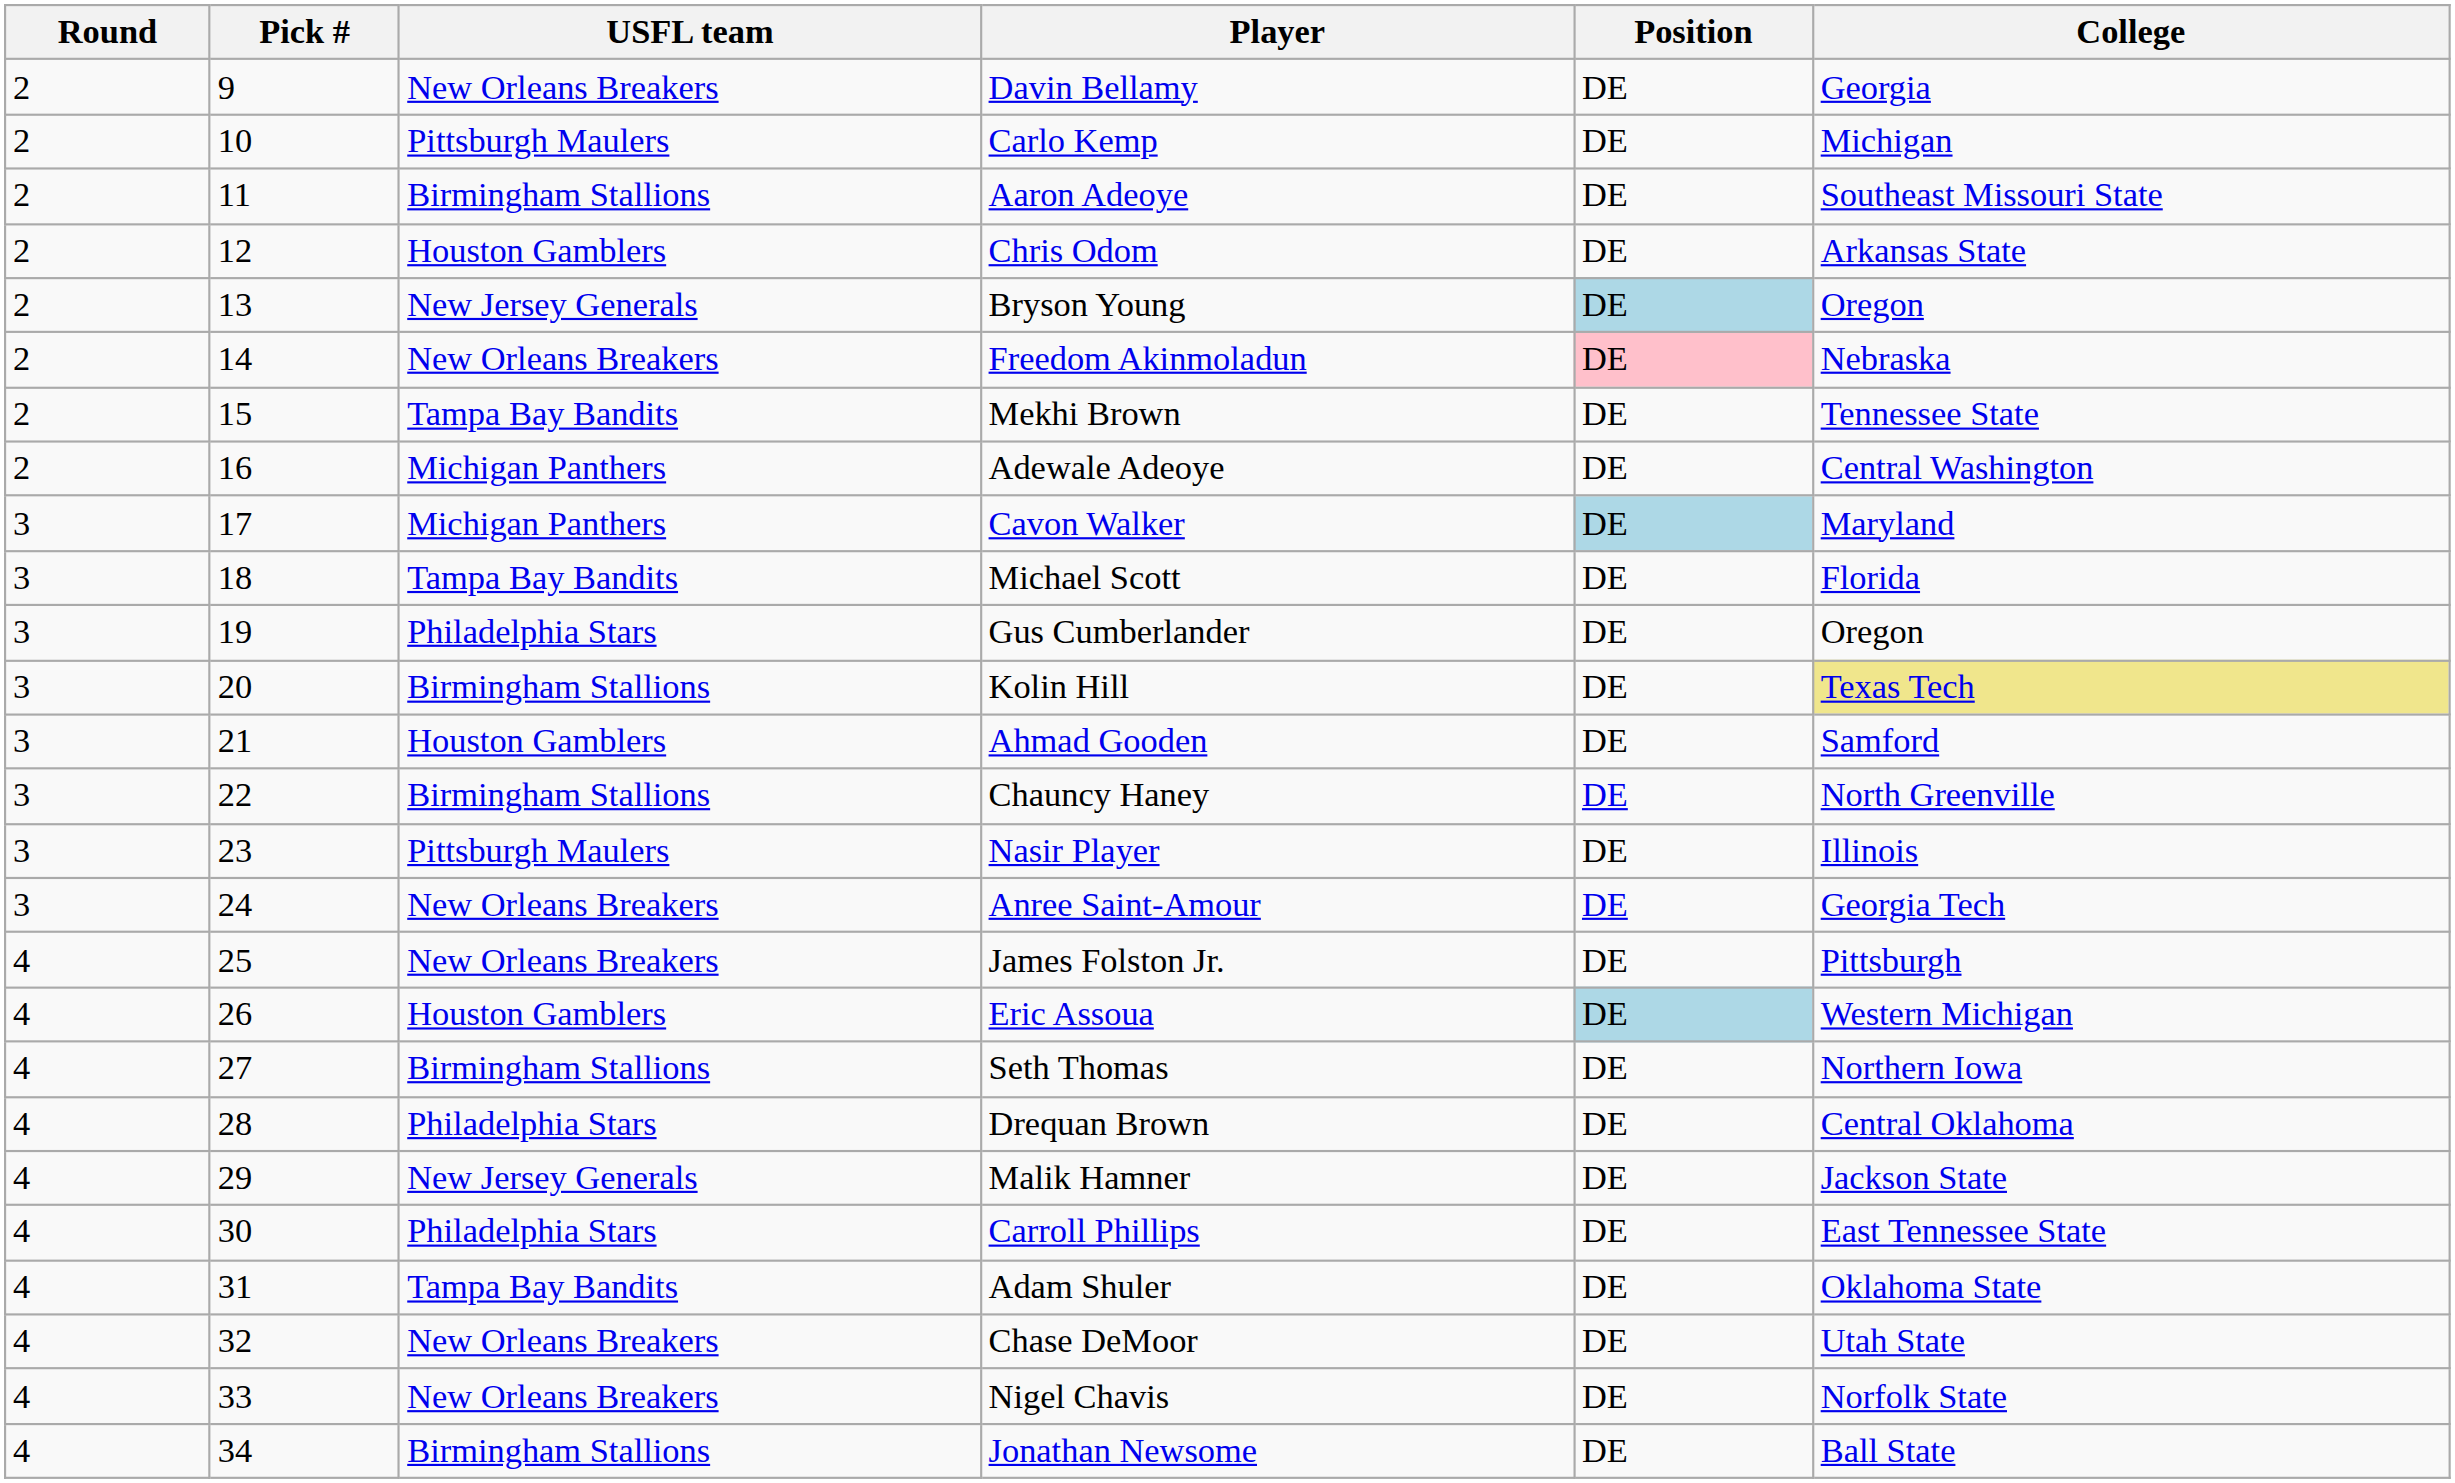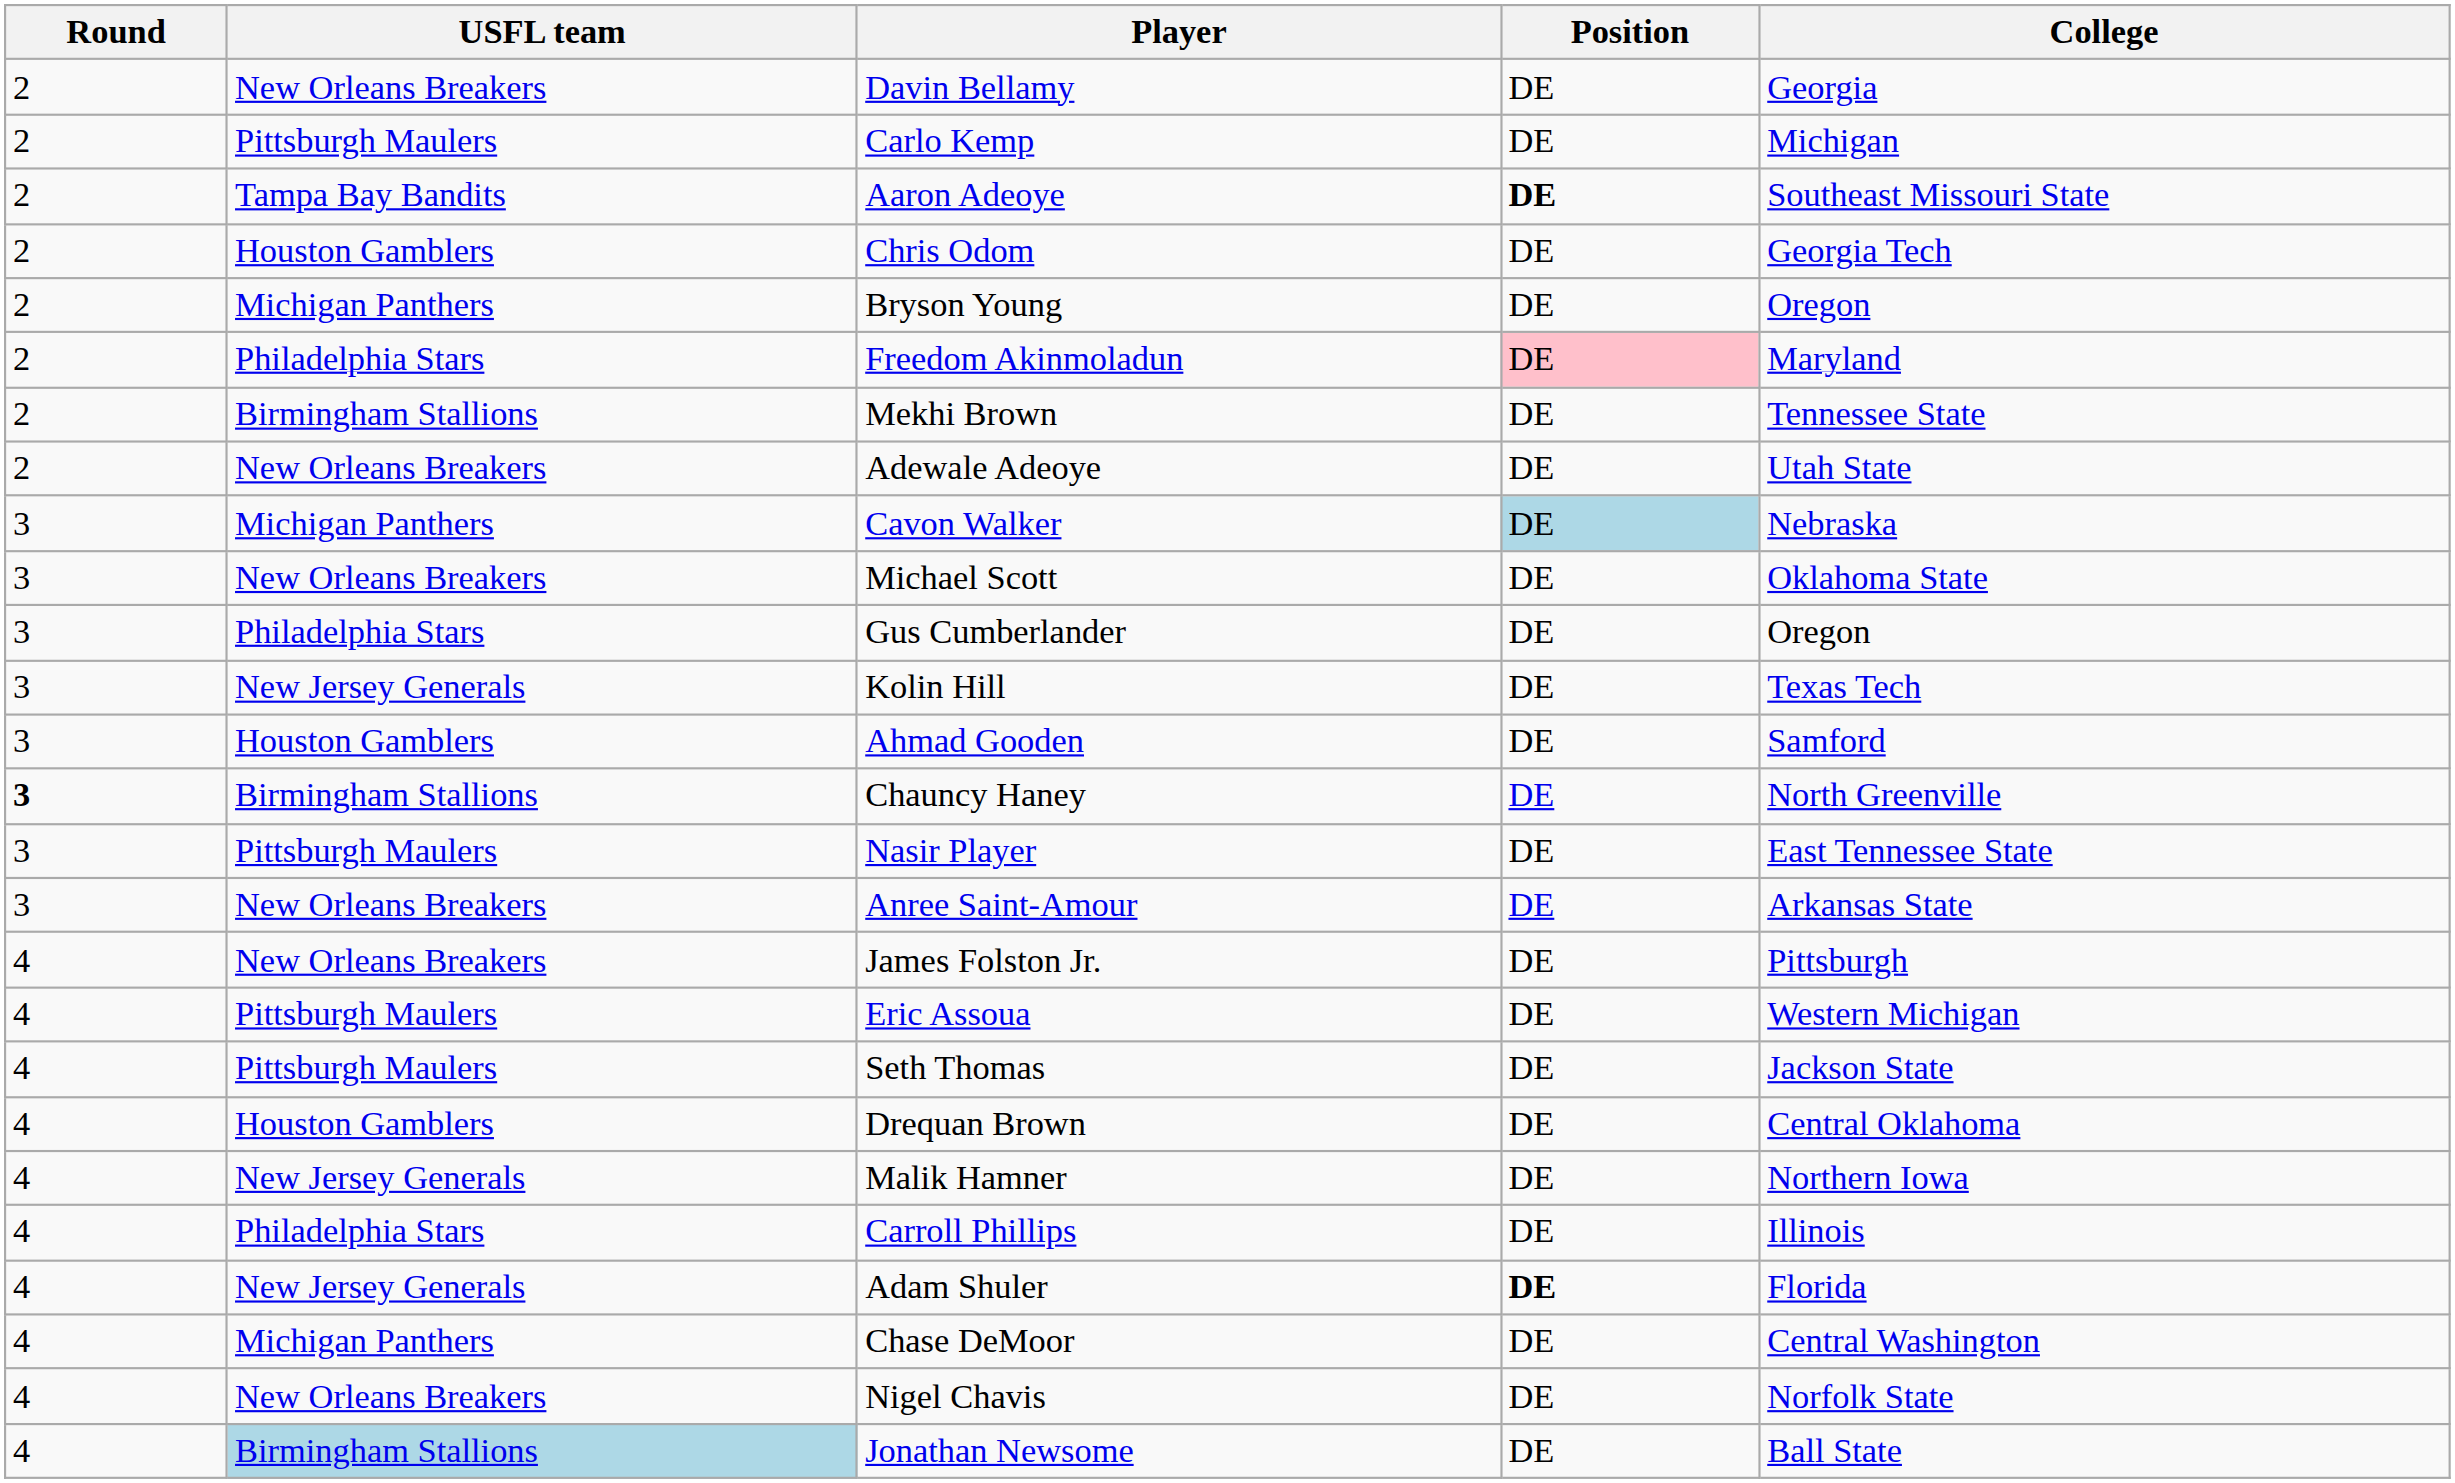- column: Pick # | 9 | 10 | 11 | 12 | 13 | 14 | 15 | 16 | 17 | 18 | 19 | 20 | 21 | 22 | 23 | 24 | 25 | 26 | 27 | 28 | 29 | 30 | 31 | 32 | 33 | 34
Aaron Adeoye | USFL team: Birmingham Stallions -> Tampa Bay Bandits
Aaron Adeoye | Position: normal -> bold
Chris Odom | College: Arkansas State -> Georgia Tech
Bryson Young | USFL team: New Jersey Generals -> Michigan Panthers
Bryson Young | Position: lightblue background -> no background
Freedom Akinmoladun | USFL team: New Orleans Breakers -> Philadelphia Stars
Freedom Akinmoladun | College: Nebraska -> Maryland
Mekhi Brown | USFL team: Tampa Bay Bandits -> Birmingham Stallions
Adewale Adeoye | USFL team: Michigan Panthers -> New Orleans Breakers
Adewale Adeoye | College: Central Washington -> Utah State
Cavon Walker | College: Maryland -> Nebraska
Michael Scott | USFL team: Tampa Bay Bandits -> New Orleans Breakers
Michael Scott | College: Florida -> Oklahoma State
Kolin Hill | USFL team: Birmingham Stallions -> New Jersey Generals
Kolin Hill | College: khaki background -> no background
Chauncy Haney | Round: normal -> bold
Nasir Player | College: Illinois -> East Tennessee State
Anree Saint-Amour | College: Georgia Tech -> Arkansas State
Eric Assoua | USFL team: Houston Gamblers -> Pittsburgh Maulers
Eric Assoua | Position: lightblue background -> no background
Seth Thomas | USFL team: Birmingham Stallions -> Pittsburgh Maulers
Seth Thomas | College: Northern Iowa -> Jackson State
Drequan Brown | USFL team: Philadelphia Stars -> Houston Gamblers
Malik Hamner | College: Jackson State -> Northern Iowa
Carroll Phillips | College: East Tennessee State -> Illinois
Adam Shuler | USFL team: Tampa Bay Bandits -> New Jersey Generals
Adam Shuler | Position: normal -> bold
Adam Shuler | College: Oklahoma State -> Florida
Chase DeMoor | USFL team: New Orleans Breakers -> Michigan Panthers
Chase DeMoor | College: Utah State -> Central Washington
Jonathan Newsome | USFL team: no background -> lightblue background
